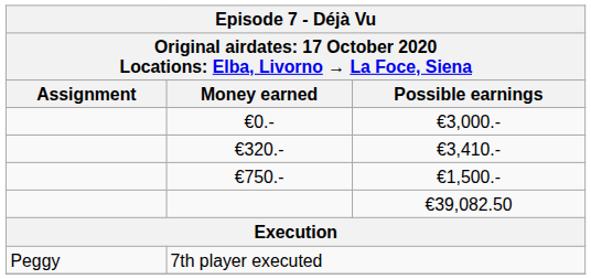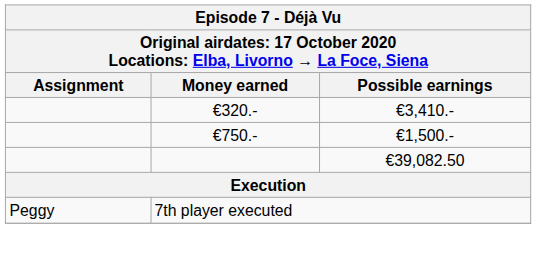- row: €0.- | €3,000.-
